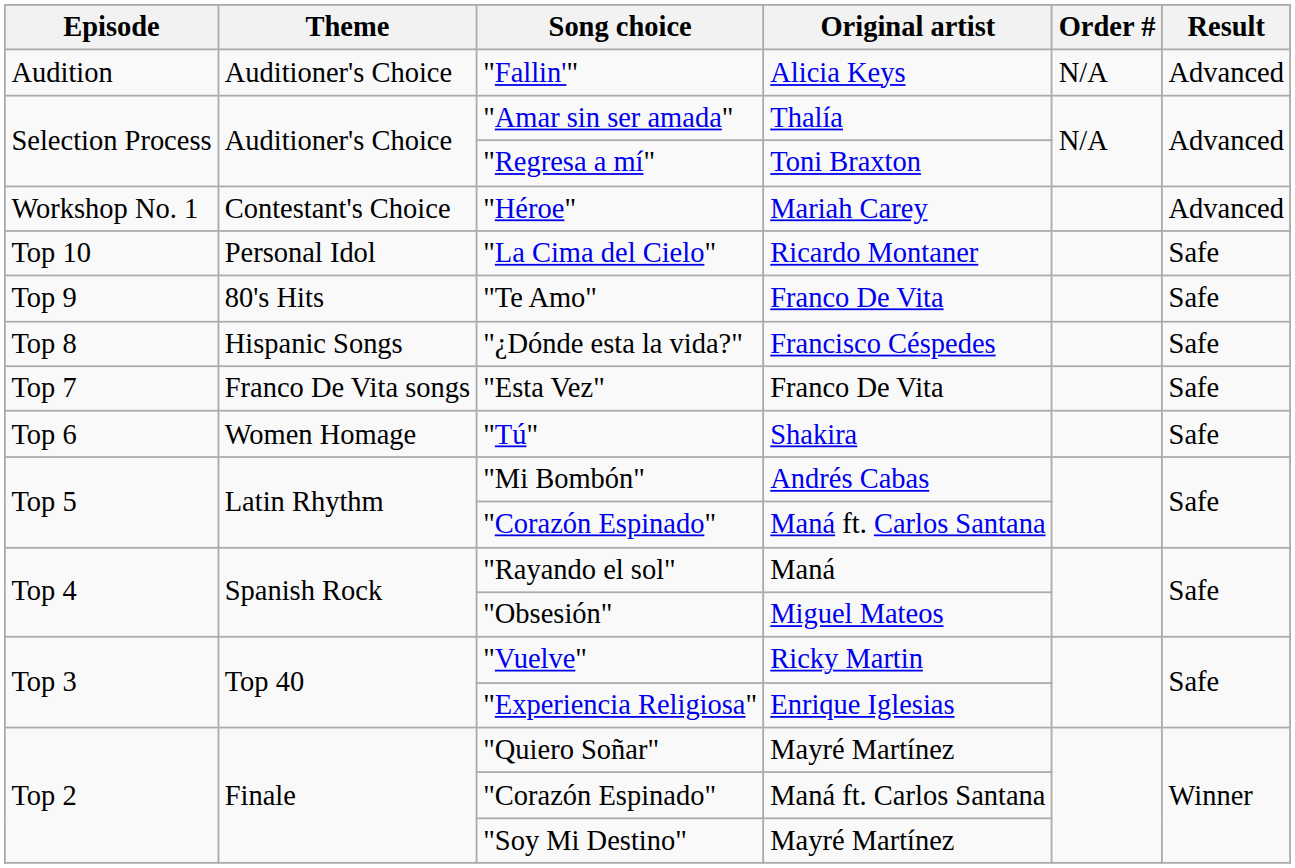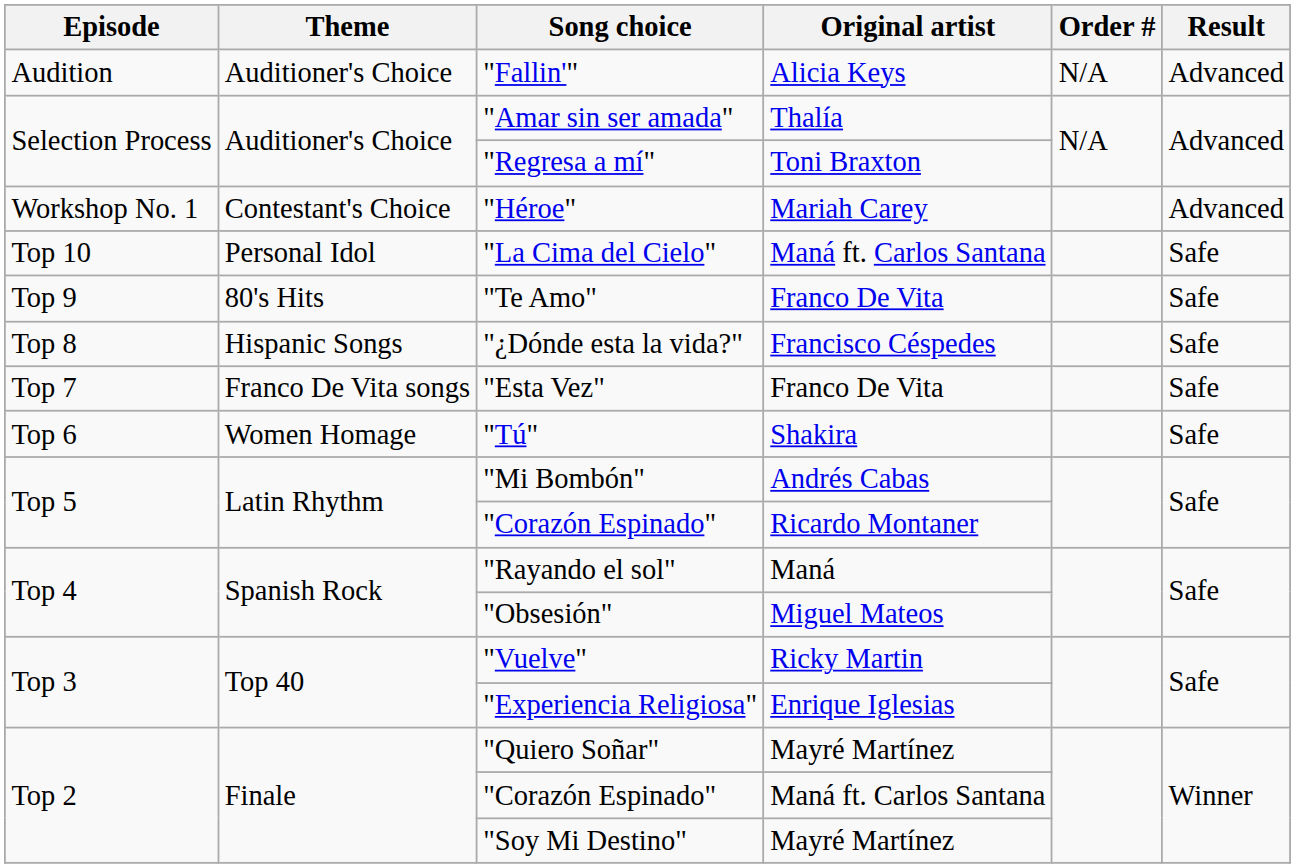"La Cima del Cielo" | Original artist: Ricardo Montaner -> Maná ft. Carlos Santana
Top 5 / "Corazón Espinado" | Original artist: Maná ft. Carlos Santana -> Ricardo Montaner
